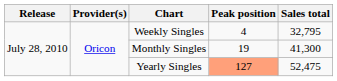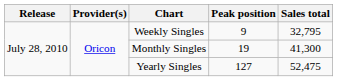Weekly Singles | Peak position: 4 -> 9
Yearly Singles | Peak position: lightsalmon background -> no background
